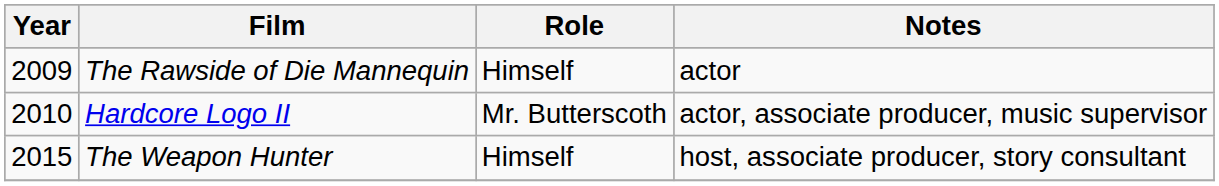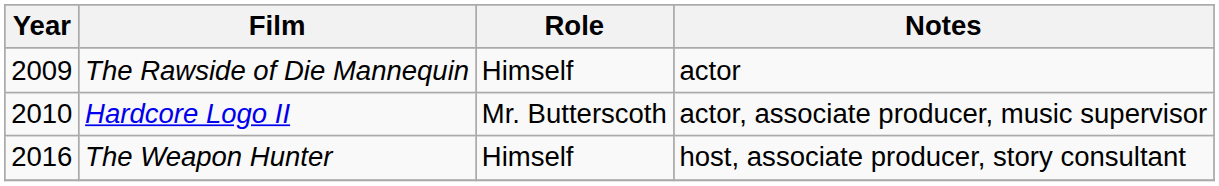The Weapon Hunter | Year: 2015 -> 2016
